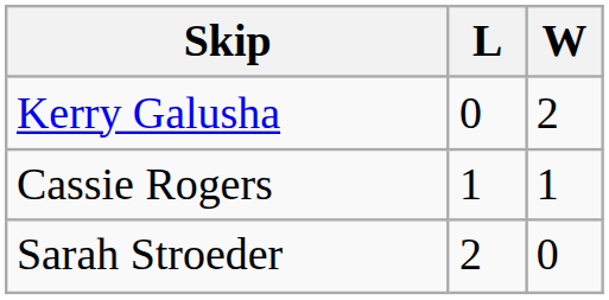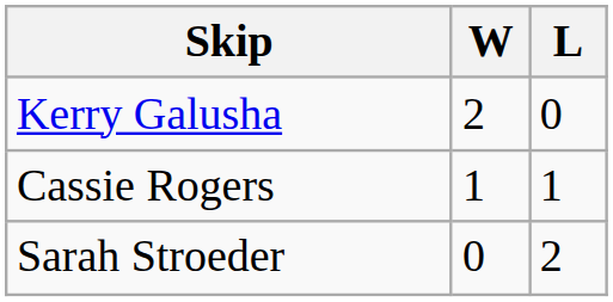columns swapped: W <-> L
